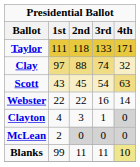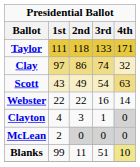Clay | 2nd: 88 -> 86
Scott | 2nd: 45 -> 49
Blanks | 3rd: 11 -> 51
